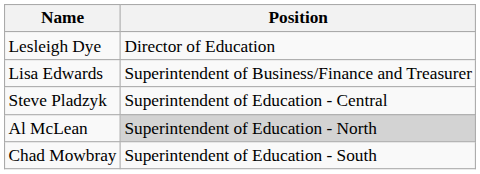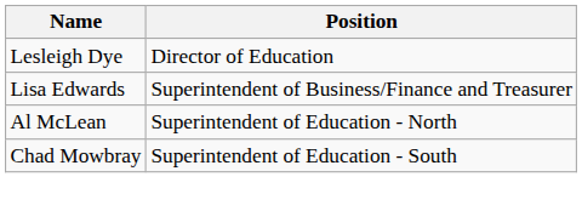- row: Steve Pladzyk | Superintendent of Education - Central
Al McLean | Position: lightgrey background -> no background
